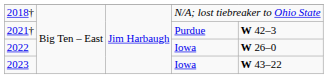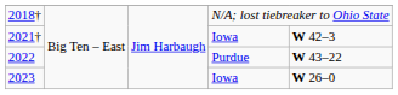2021† | column 4: Purdue -> Iowa
2022 | column 4: Iowa -> Purdue
2022 | column 5: W 26–0 -> W 43–22
2023 | column 5: W 43–22 -> W 26–0
